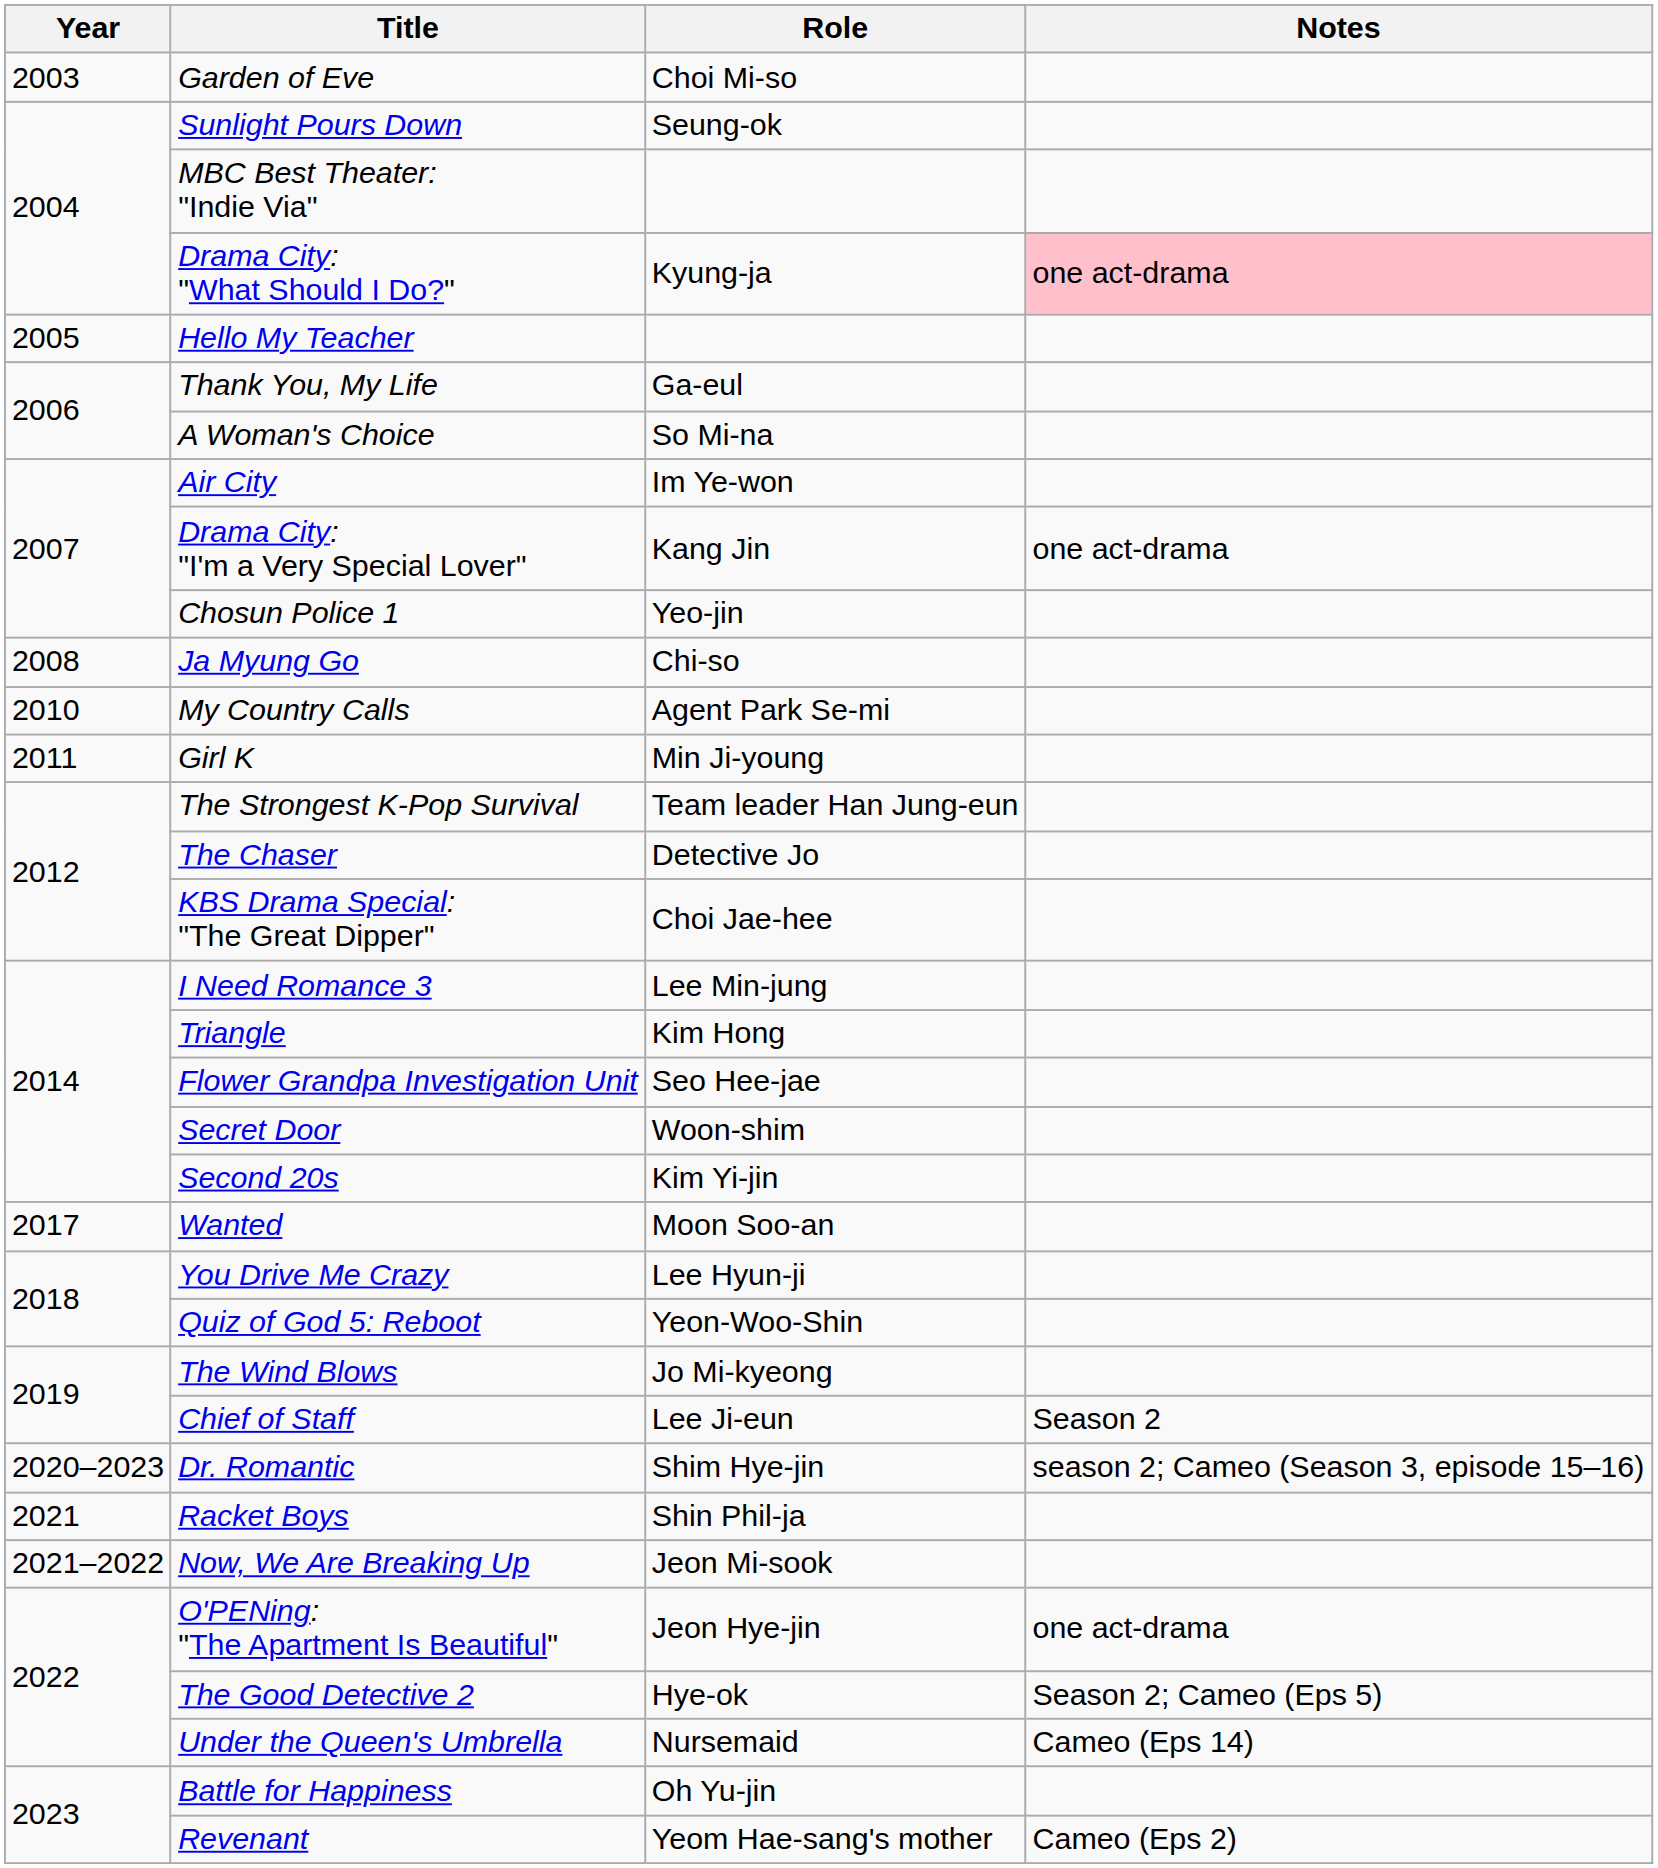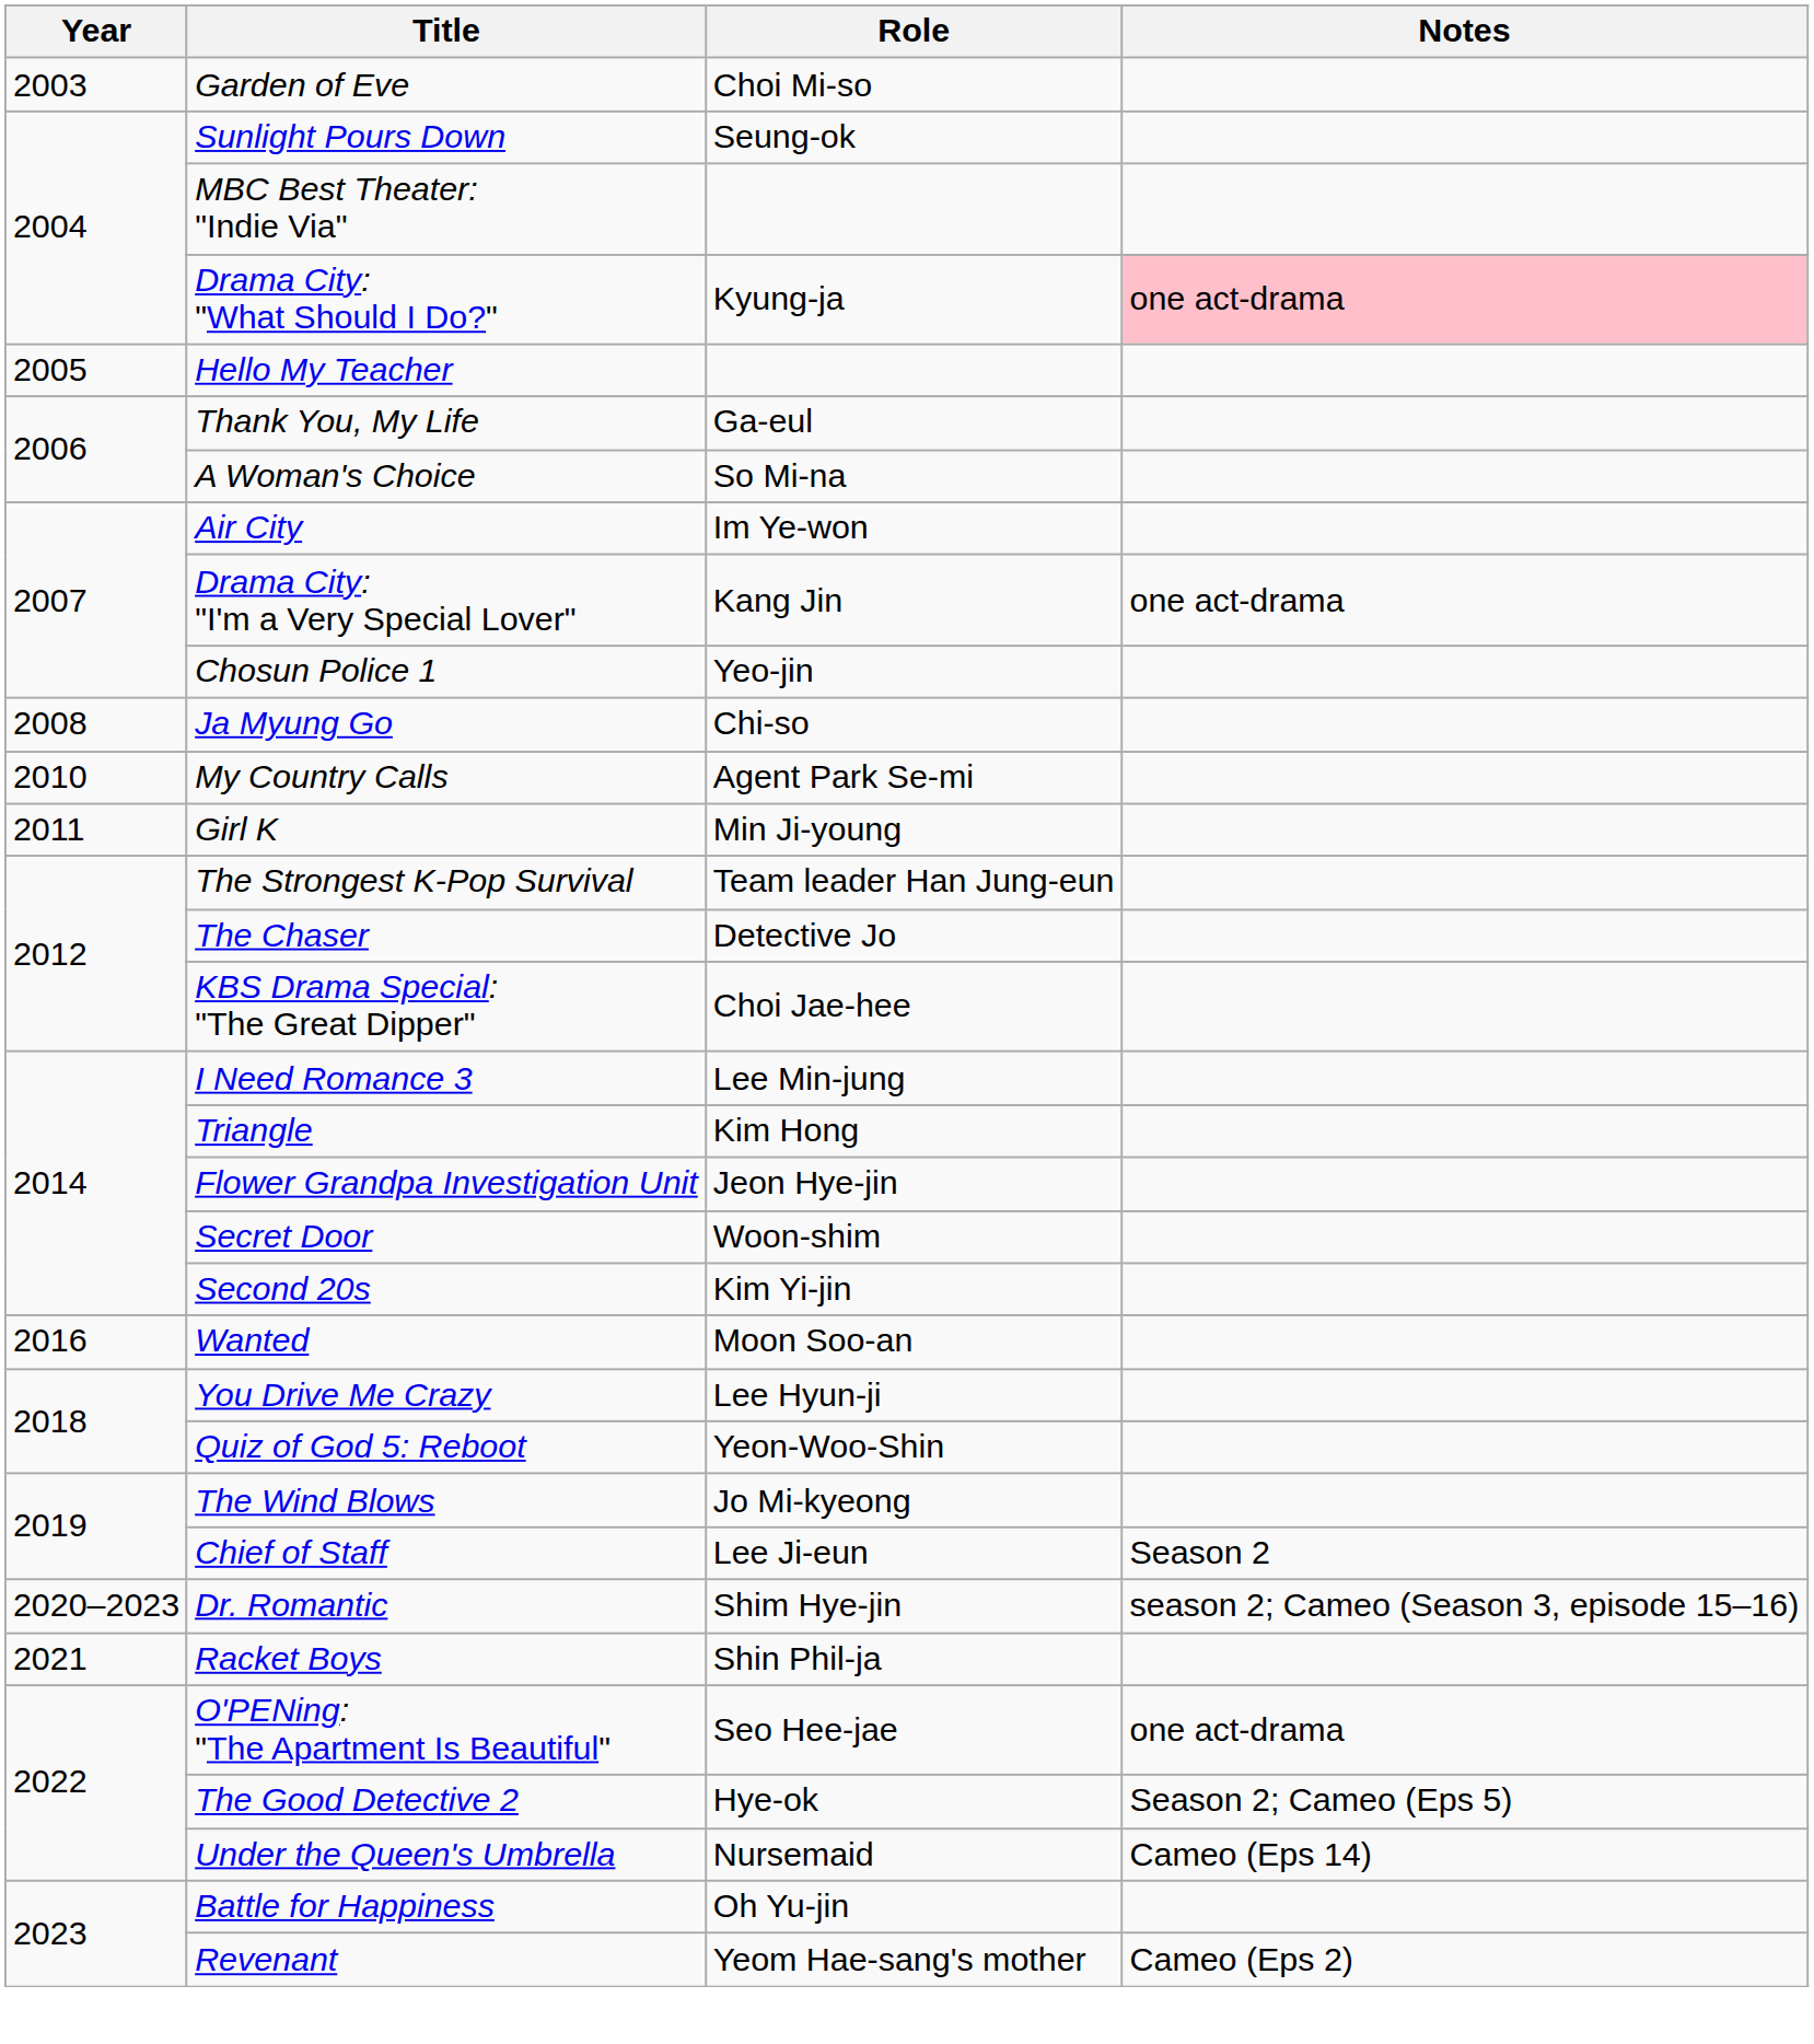Flower Grandpa Investigation Unit | Role: Seo Hee-jae -> Jeon Hye-jin
Wanted | Year: 2017 -> 2016
- row: 2021–2022 | Now, We Are Breaking Up | Jeon Mi-sook
O'PENing: "The Apartment Is Beautiful" | Role: Jeon Hye-jin -> Seo Hee-jae
